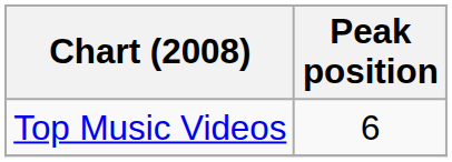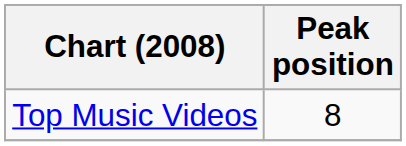Top Music Videos | Peak position: 6 -> 8
